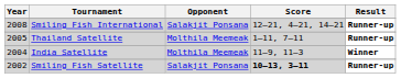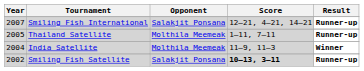Smiling Fish International | Year: 2008 -> 2007
